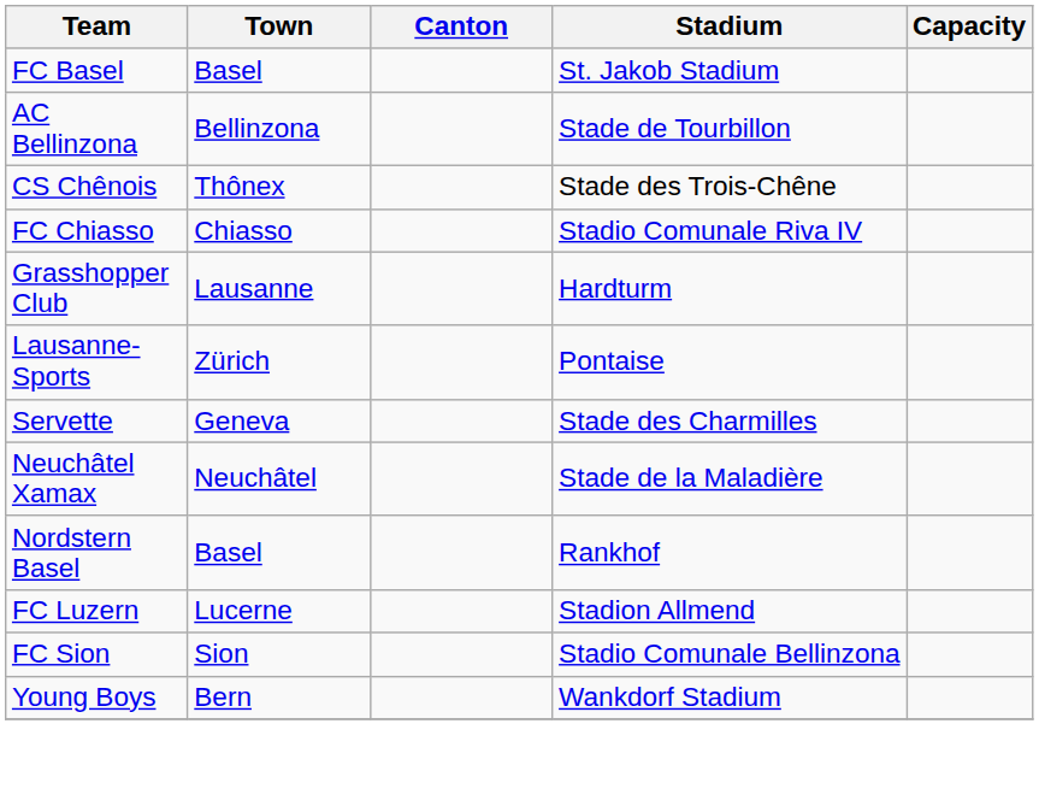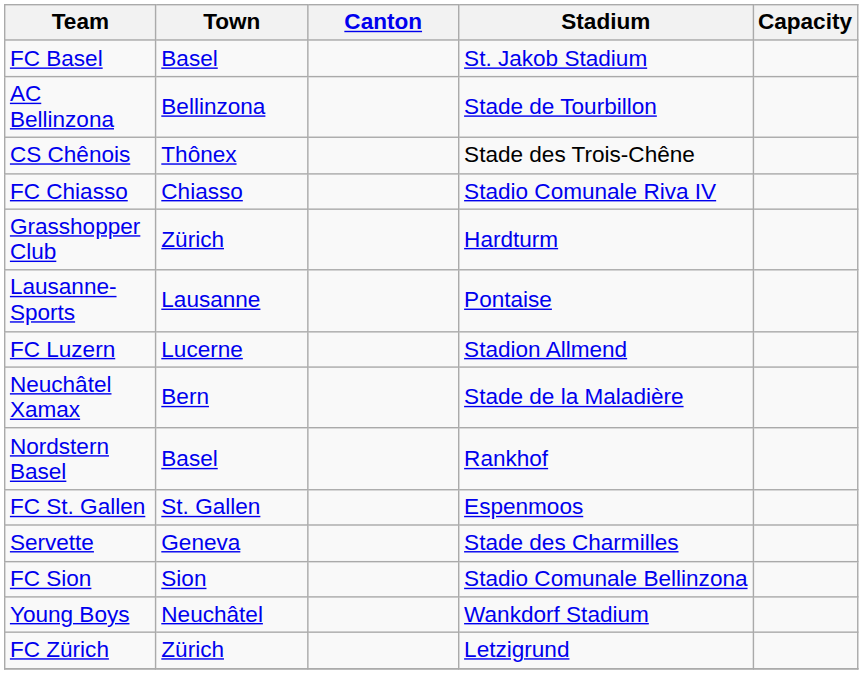Grasshopper Club | Town: Lausanne -> Zürich
Lausanne-Sports | Town: Zürich -> Lausanne
rows swapped: FC Luzern <-> Servette
Neuchâtel Xamax | Town: Neuchâtel -> Bern
+ row: FC St. Gallen | St. Gallen | Espenmoos
Young Boys | Town: Bern -> Neuchâtel
+ row: FC Zürich | Zürich | Letzigrund
